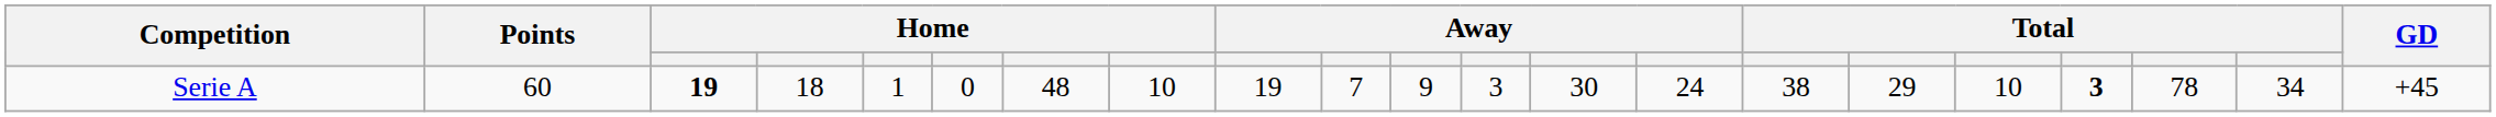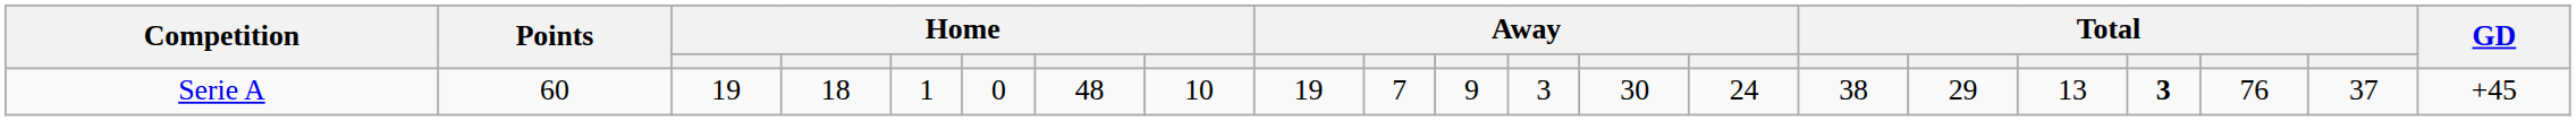Serie A | column 3: bold -> normal
Serie A | column 17: 10 -> 13
Serie A | column 19: 78 -> 76
Serie A | column 20: 34 -> 37
